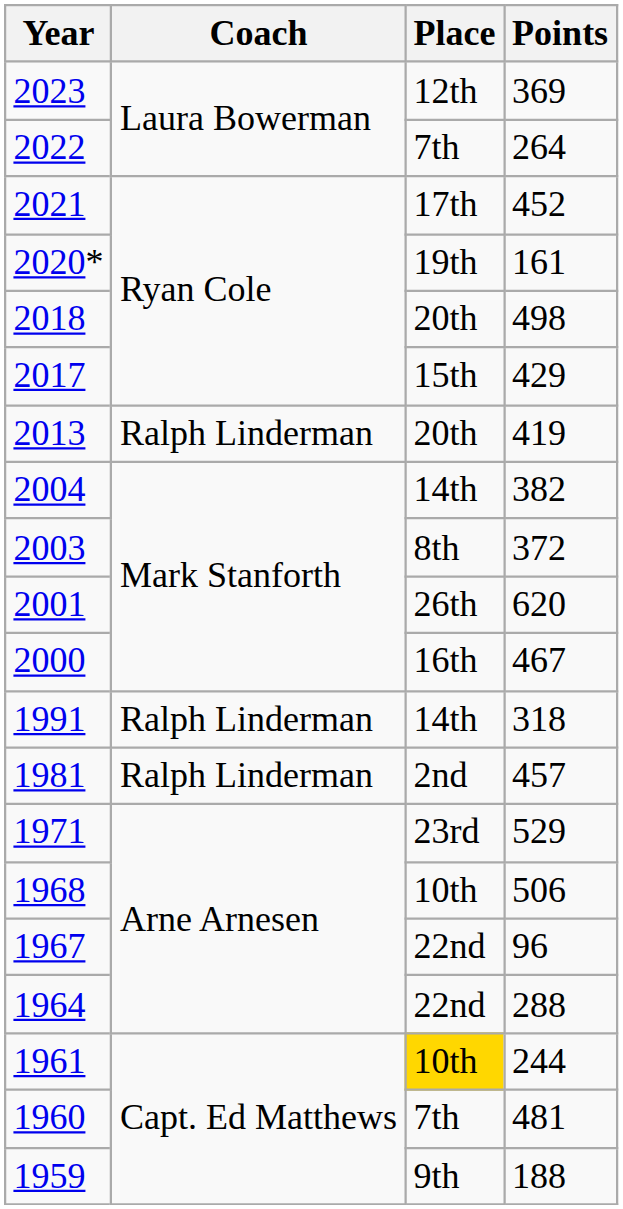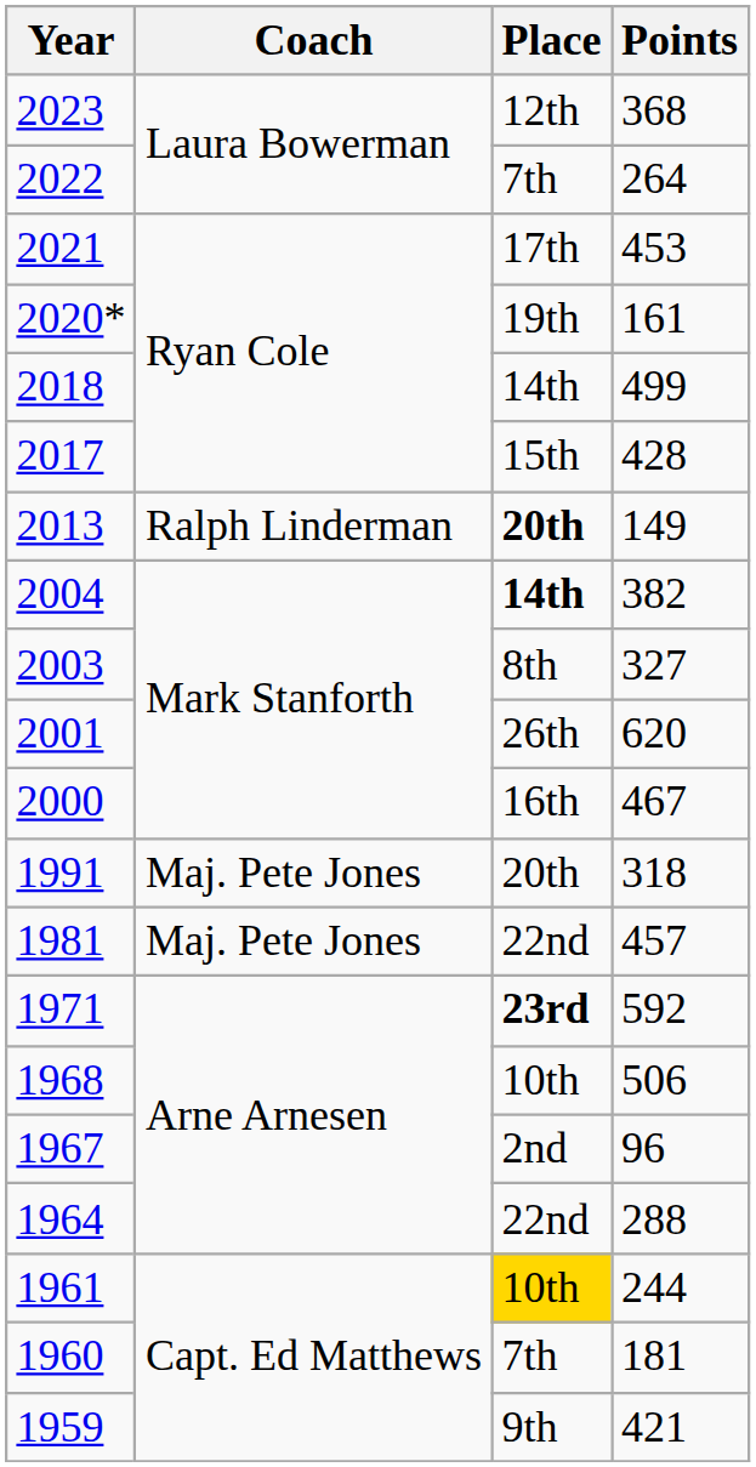2023 | Points: 369 -> 368
2021 | Points: 452 -> 453
2018 | Place: 20th -> 14th
2018 | Points: 498 -> 499
2017 | Points: 429 -> 428
2013 | Place: normal -> bold
2013 | Points: 419 -> 149
2004 | Place: normal -> bold
2003 | Points: 372 -> 327
1991 | Coach: Ralph Linderman -> Maj. Pete Jones
1991 | Place: 14th -> 20th
1981 | Coach: Ralph Linderman -> Maj. Pete Jones
1981 | Place: 2nd -> 22nd
1971 | Place: normal -> bold
1971 | Points: 529 -> 592
1967 | Place: 22nd -> 2nd
1960 | Points: 481 -> 181
1959 | Points: 188 -> 421
